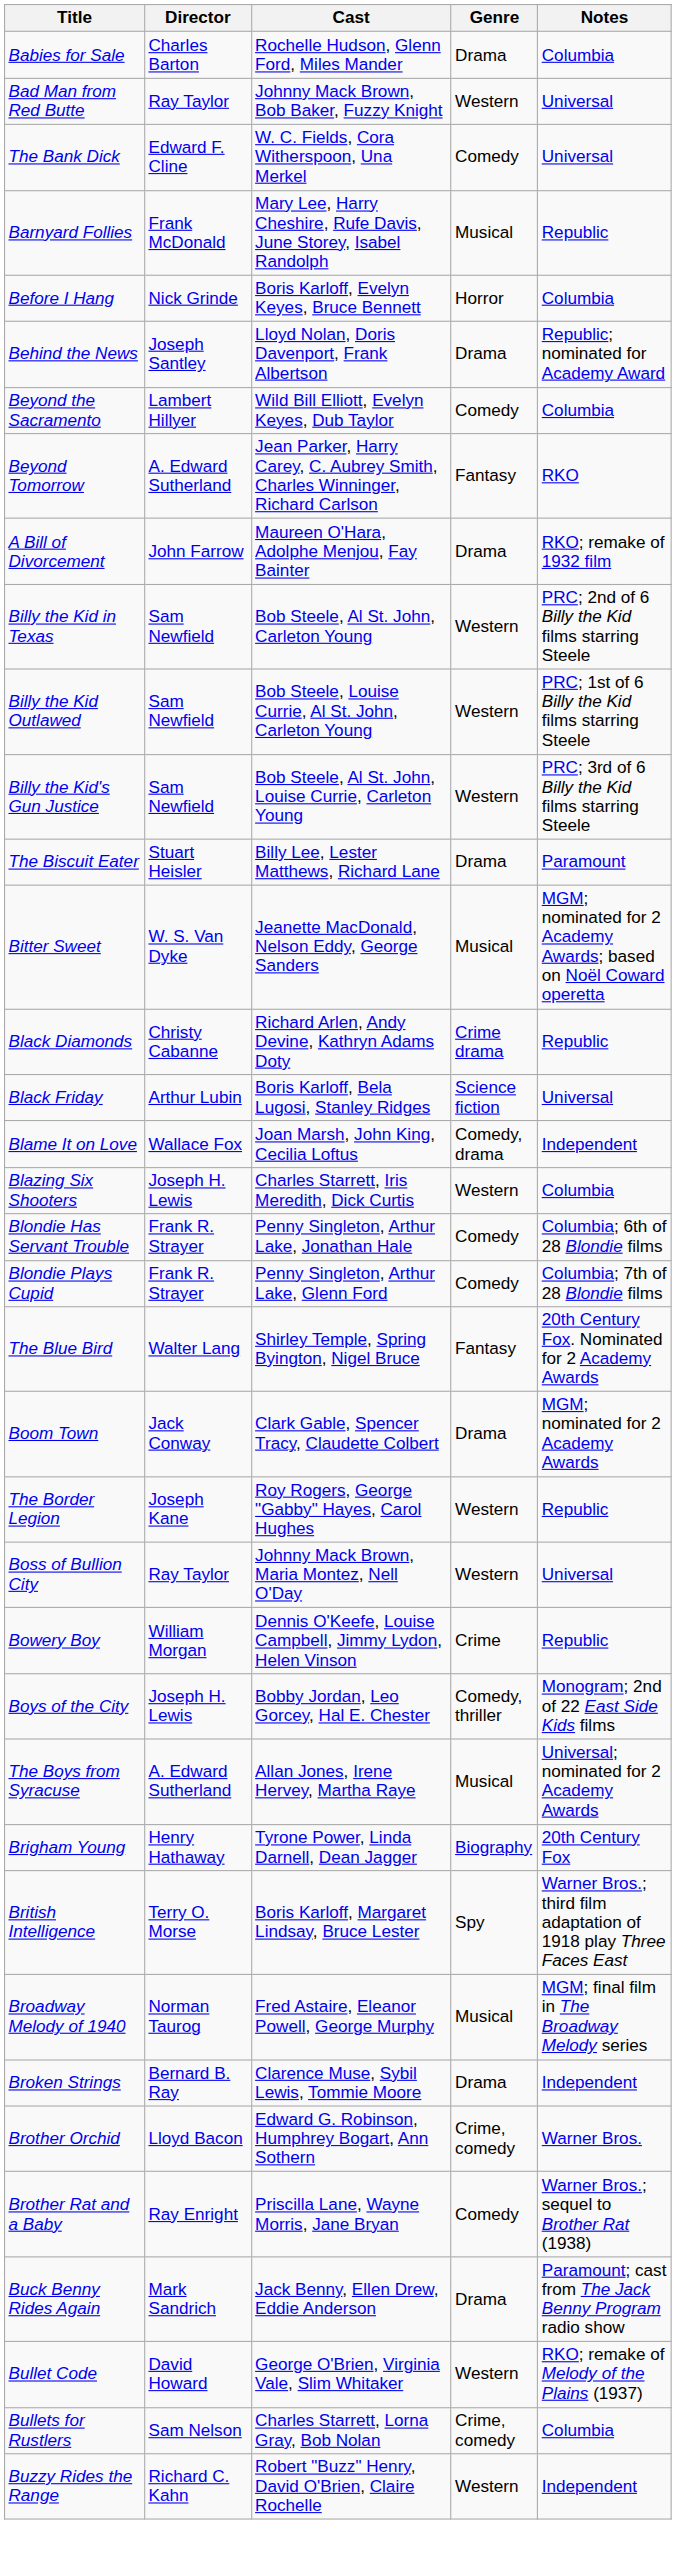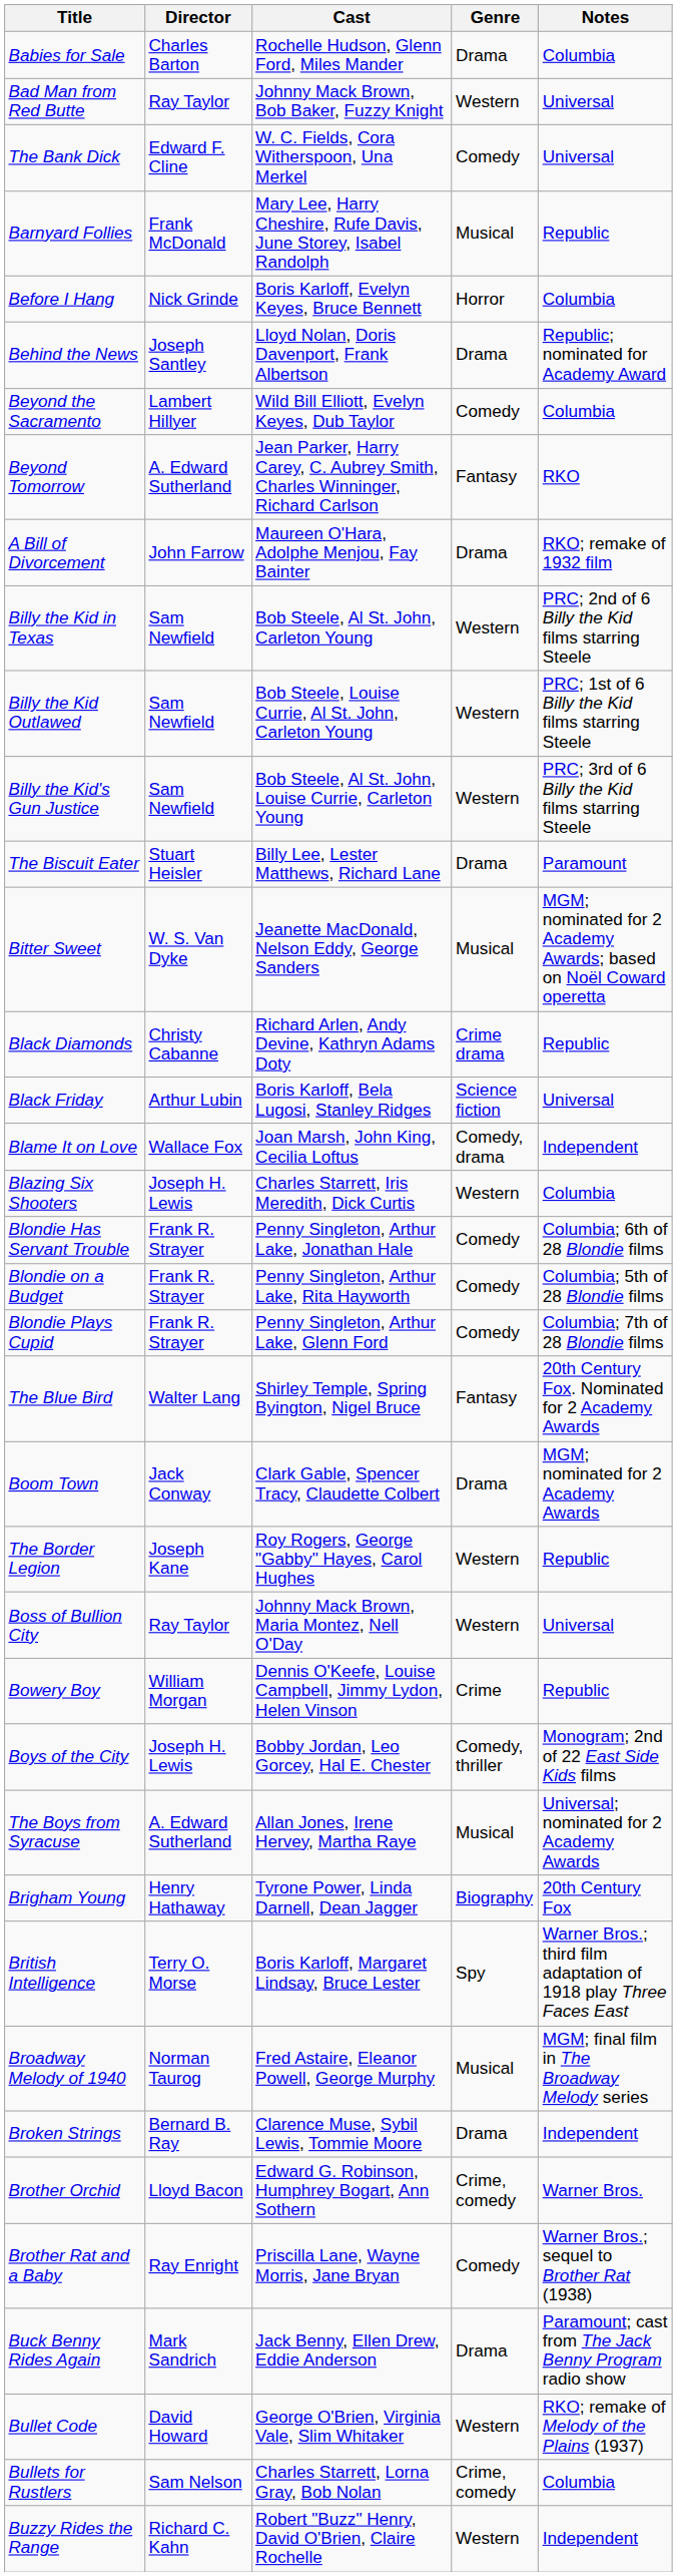+ row: Blondie on a Budget | Frank R. Strayer | Penny Singleton, Arthur Lake, Rita Hayworth | Comedy | Columbia; 5th of 28 Blondie films
